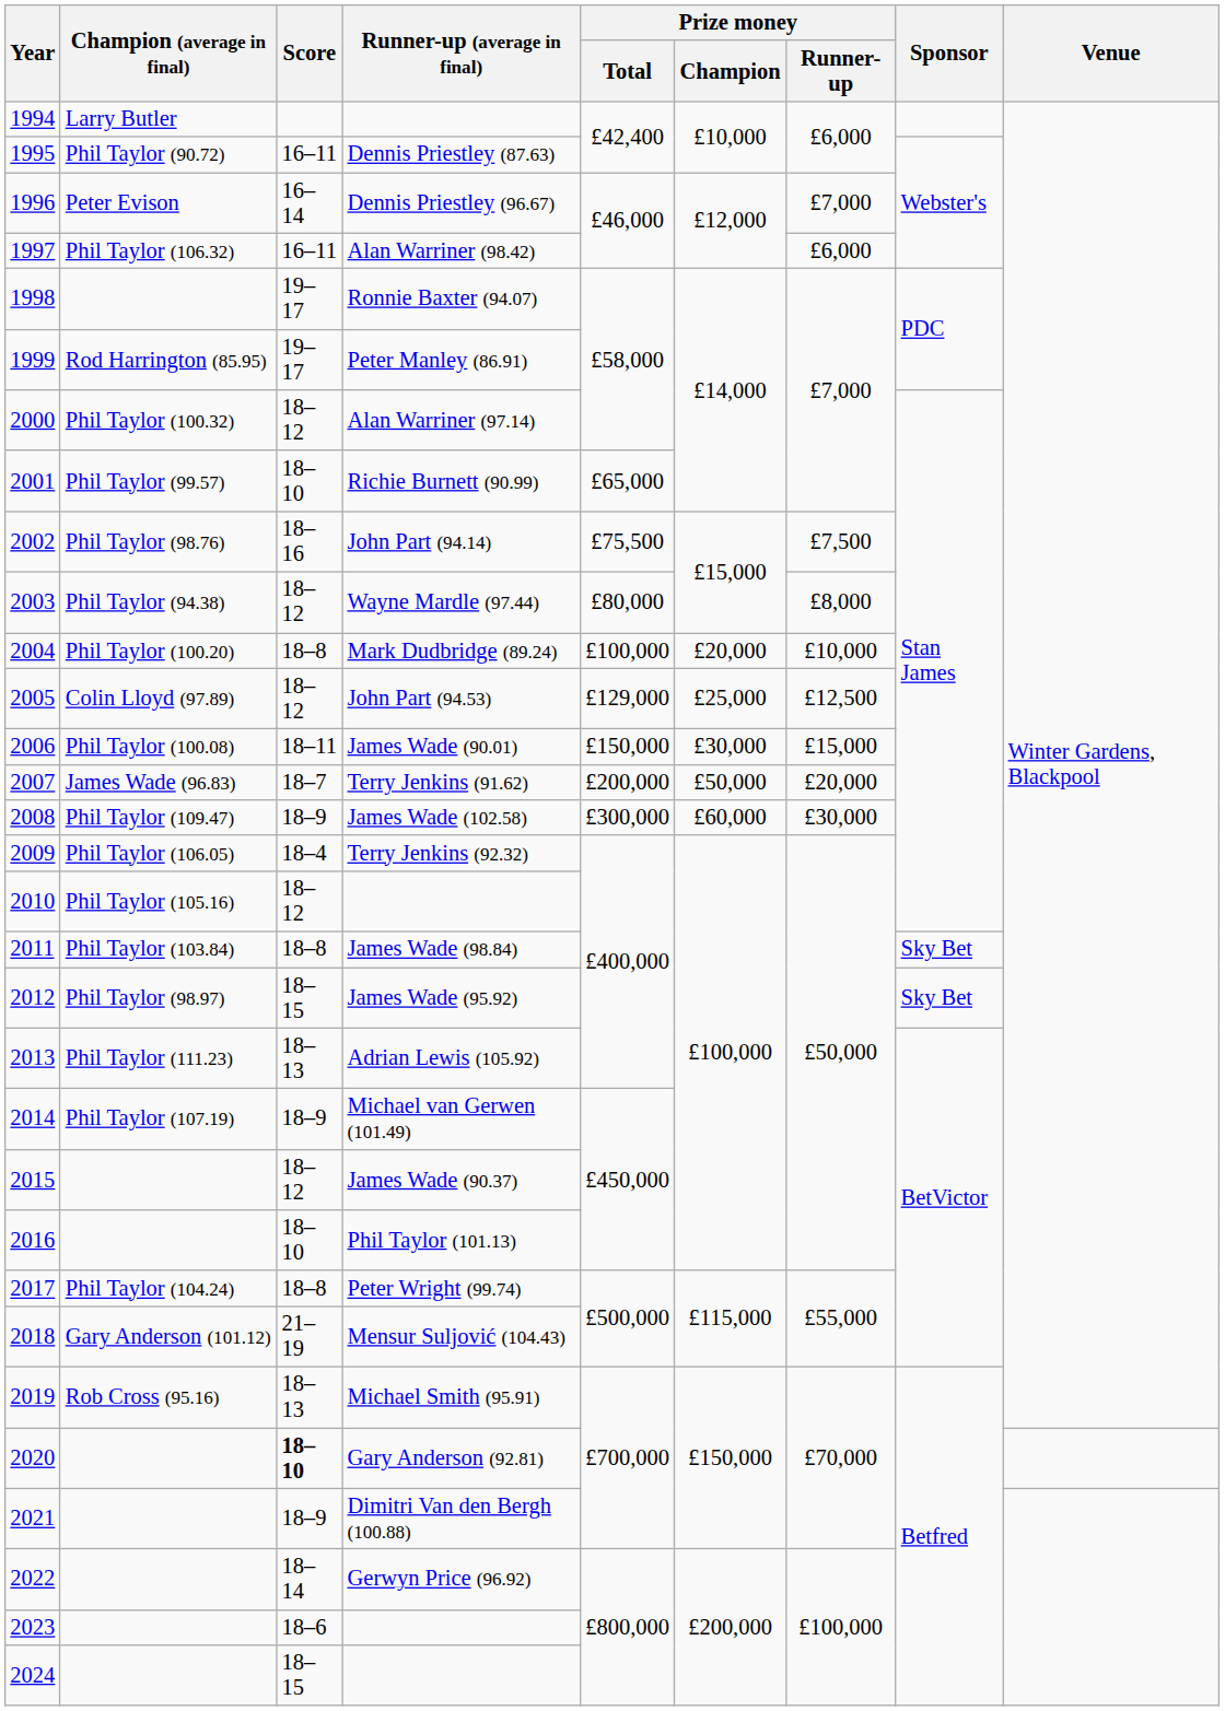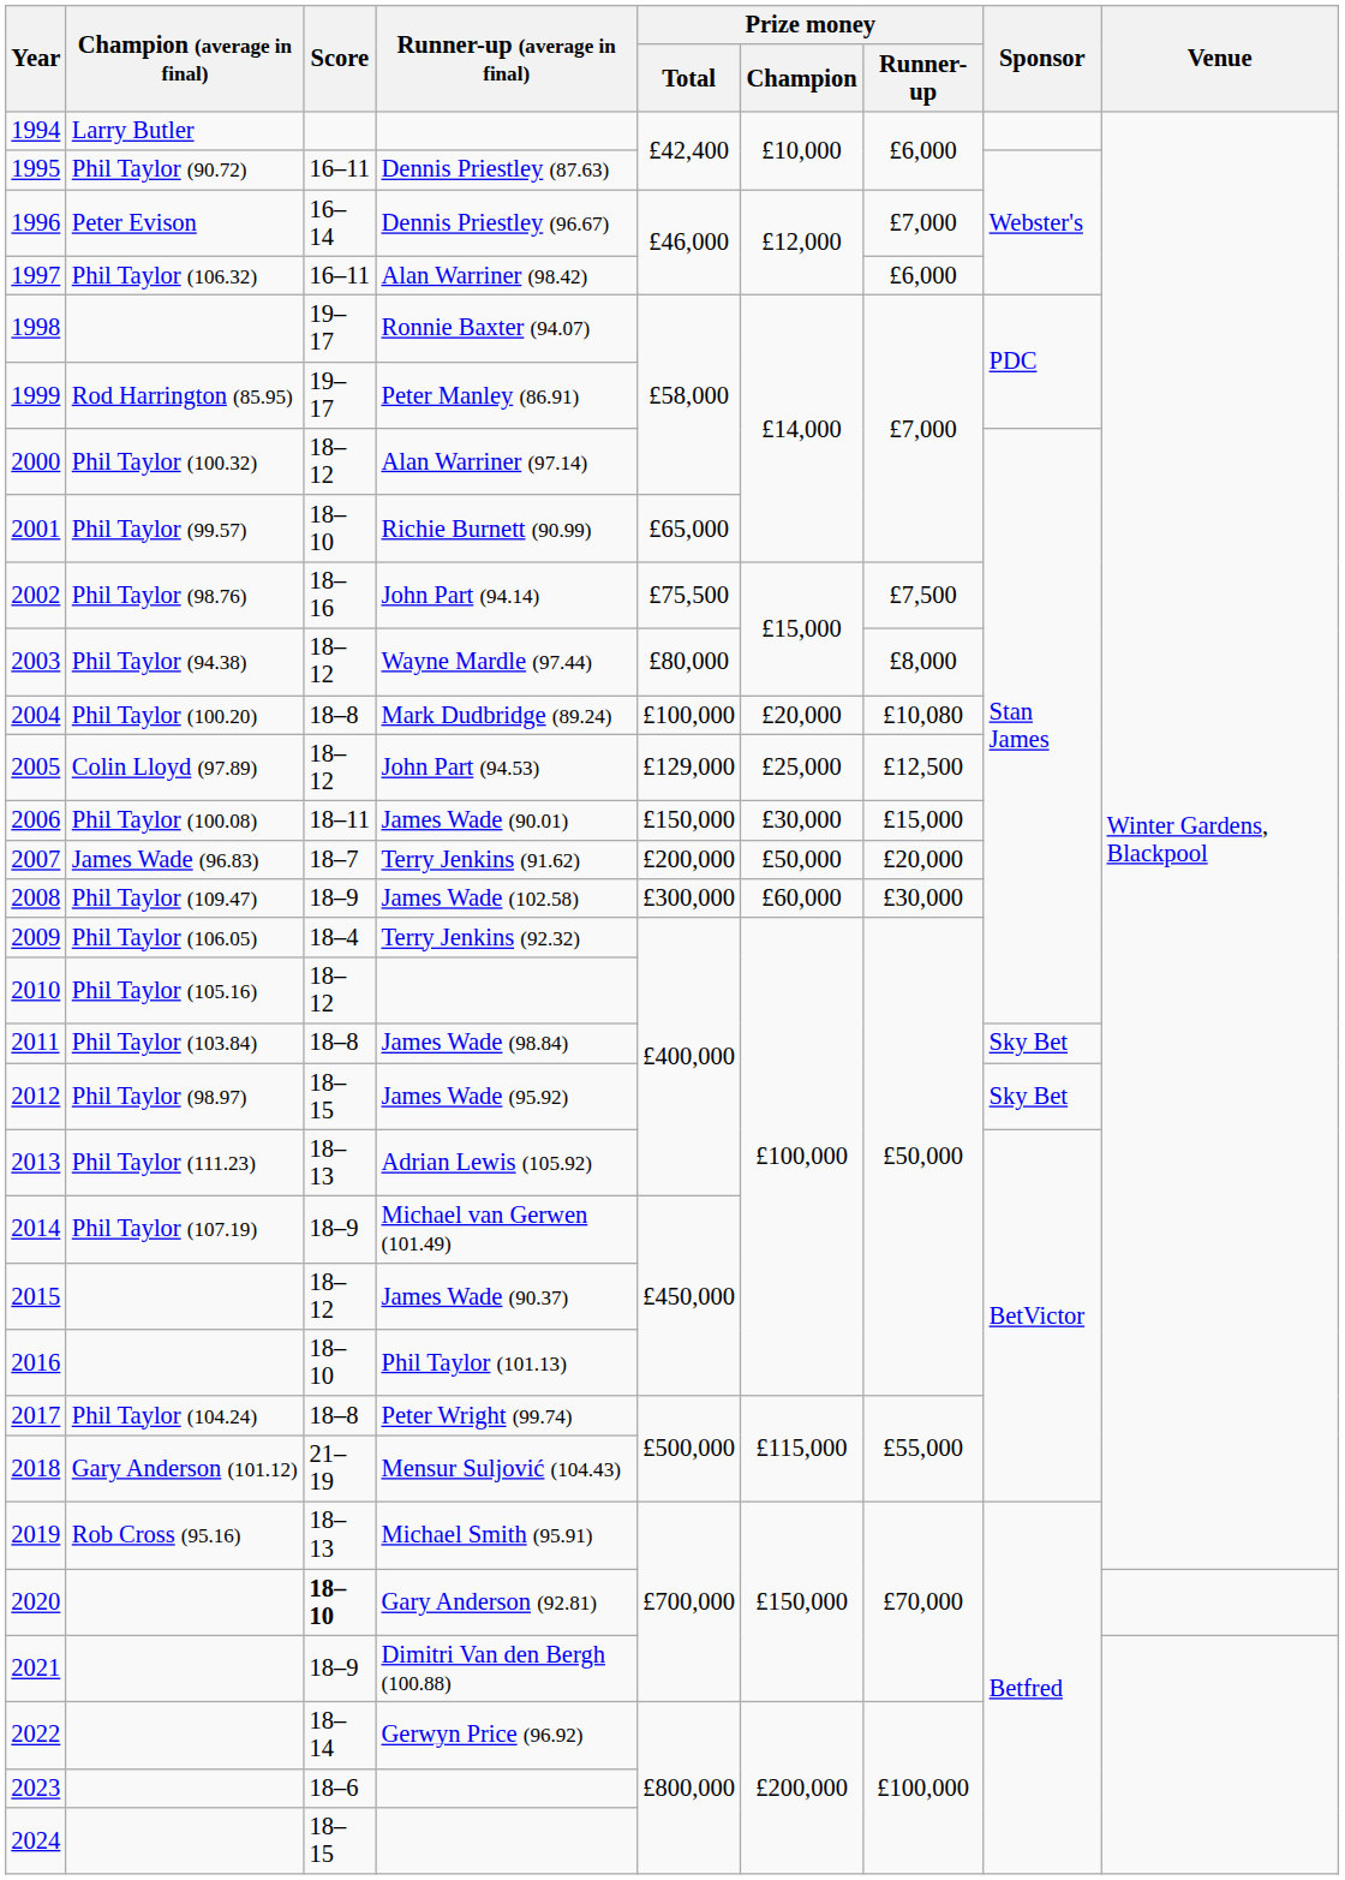Mark Dudbridge (89.24) | Prize money / Runner-up: £10,000 -> £10,080
